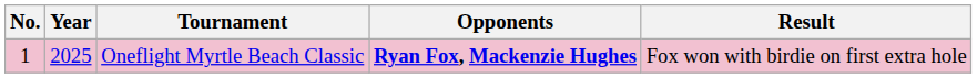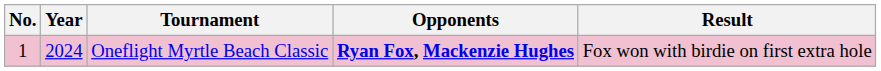Oneflight Myrtle Beach Classic | Year: 2025 -> 2024
